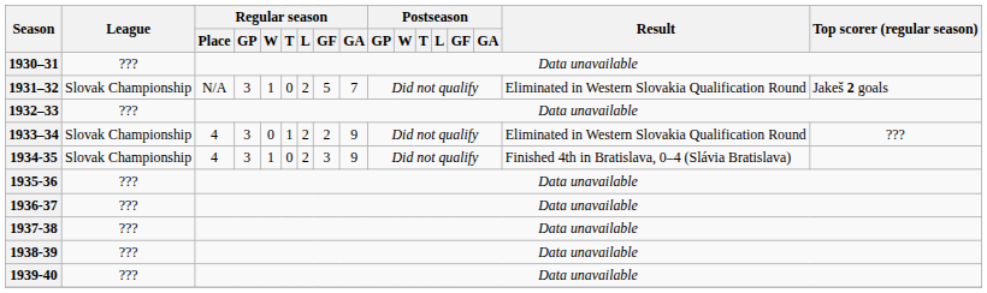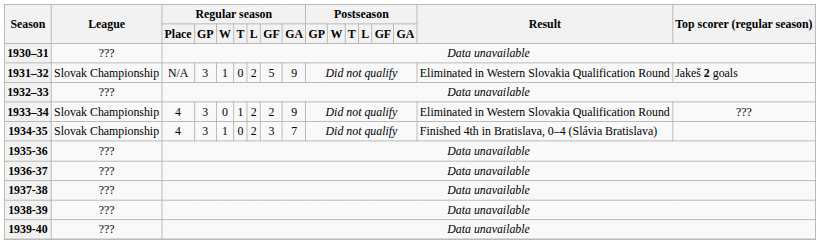1931–32 | Regular season / GA: 7 -> 9
1934-35 | Regular season / GA: 9 -> 7
